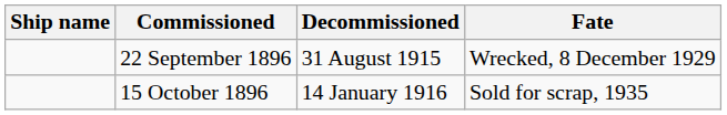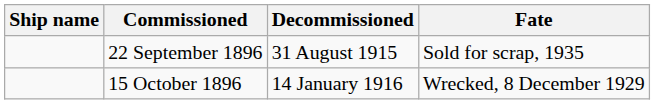22 September 1896 | Fate: Wrecked, 8 December 1929 -> Sold for scrap, 1935
15 October 1896 | Fate: Sold for scrap, 1935 -> Wrecked, 8 December 1929
